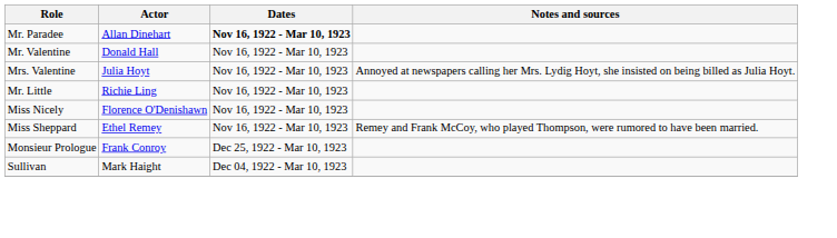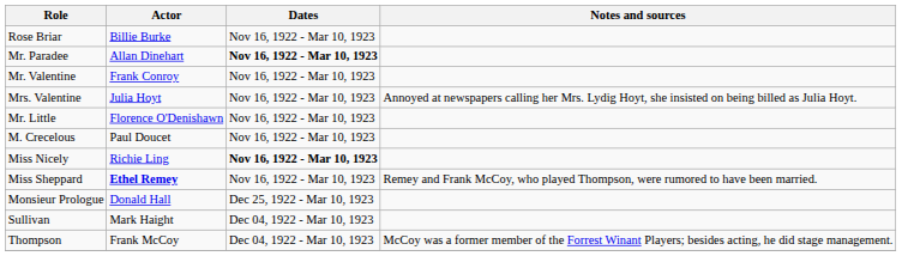+ row: Rose Briar | Billie Burke | Nov 16, 1922 - Mar 10, 1923
Mr. Valentine | Actor: Donald Hall -> Frank Conroy
Mr. Little | Actor: Richie Ling -> Florence O'Denishawn
+ row: M. Crecelous | Paul Doucet | Nov 16, 1922 - Mar 10, 1923
Miss Nicely | Actor: Florence O'Denishawn -> Richie Ling
Miss Nicely | Dates: normal -> bold
Miss Sheppard | Actor: normal -> bold
Monsieur Prologue | Actor: Frank Conroy -> Donald Hall
+ row: Thompson | Frank McCoy | Dec 04, 1922 - Mar 10, 1923 | McCoy was a former member of the Forrest Winant Players; besides acting, he did stage management.
